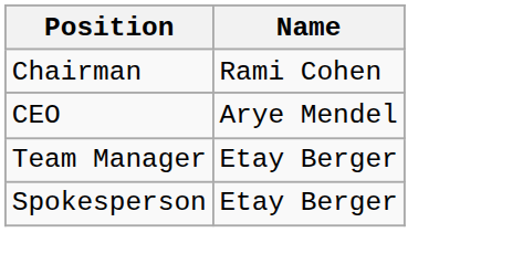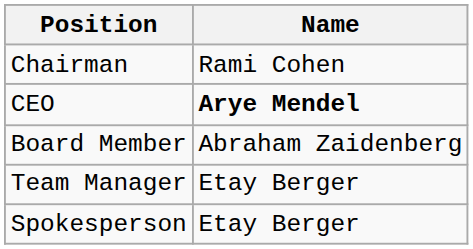CEO | Name: normal -> bold
+ row: Board Member | Abraham Zaidenberg
